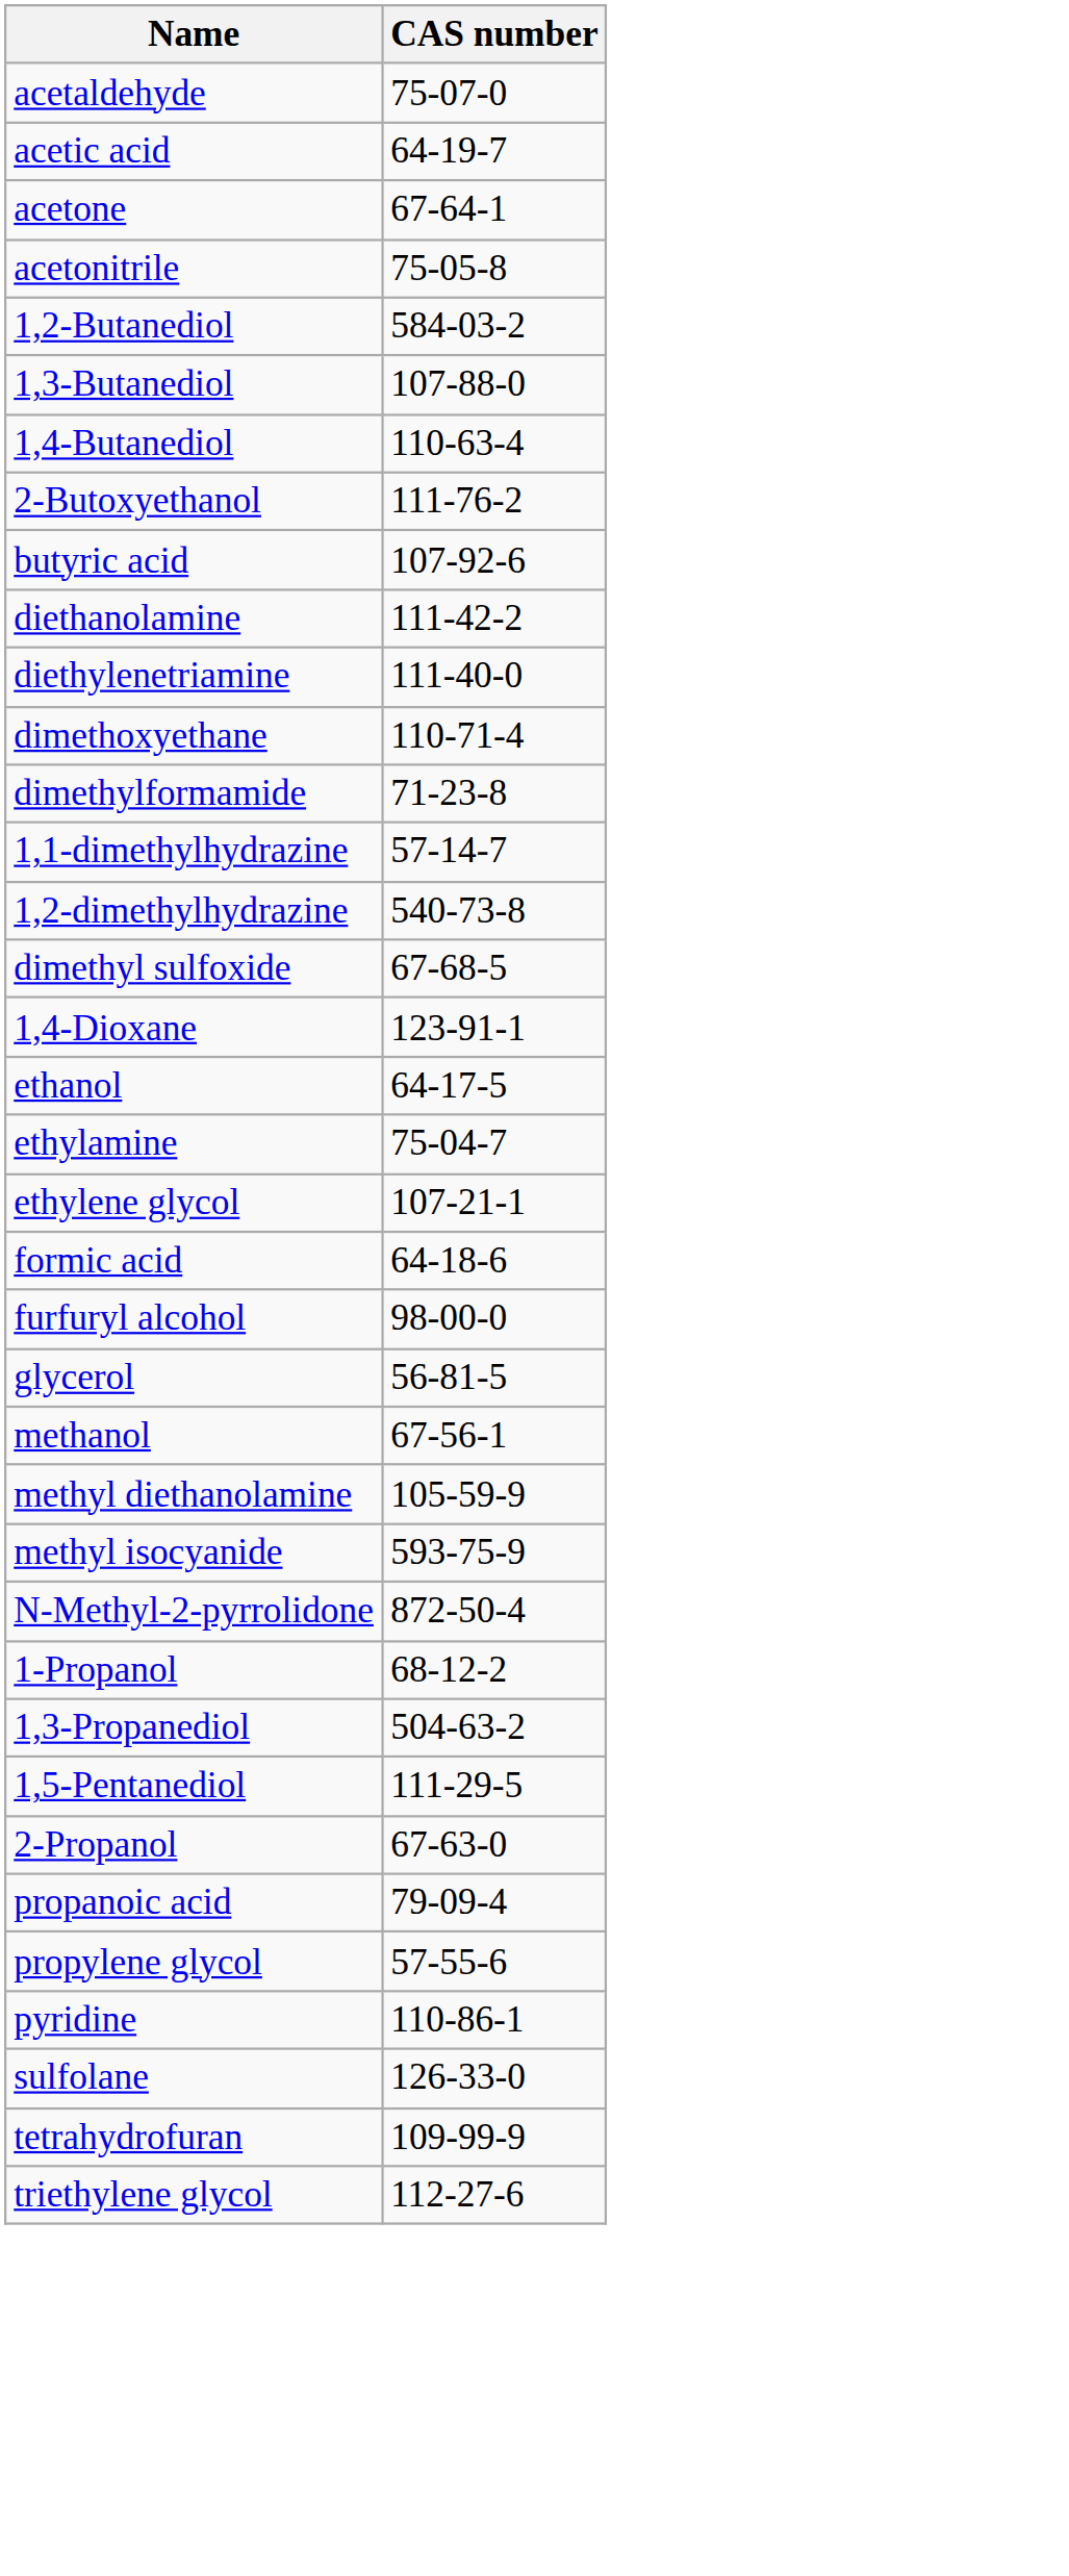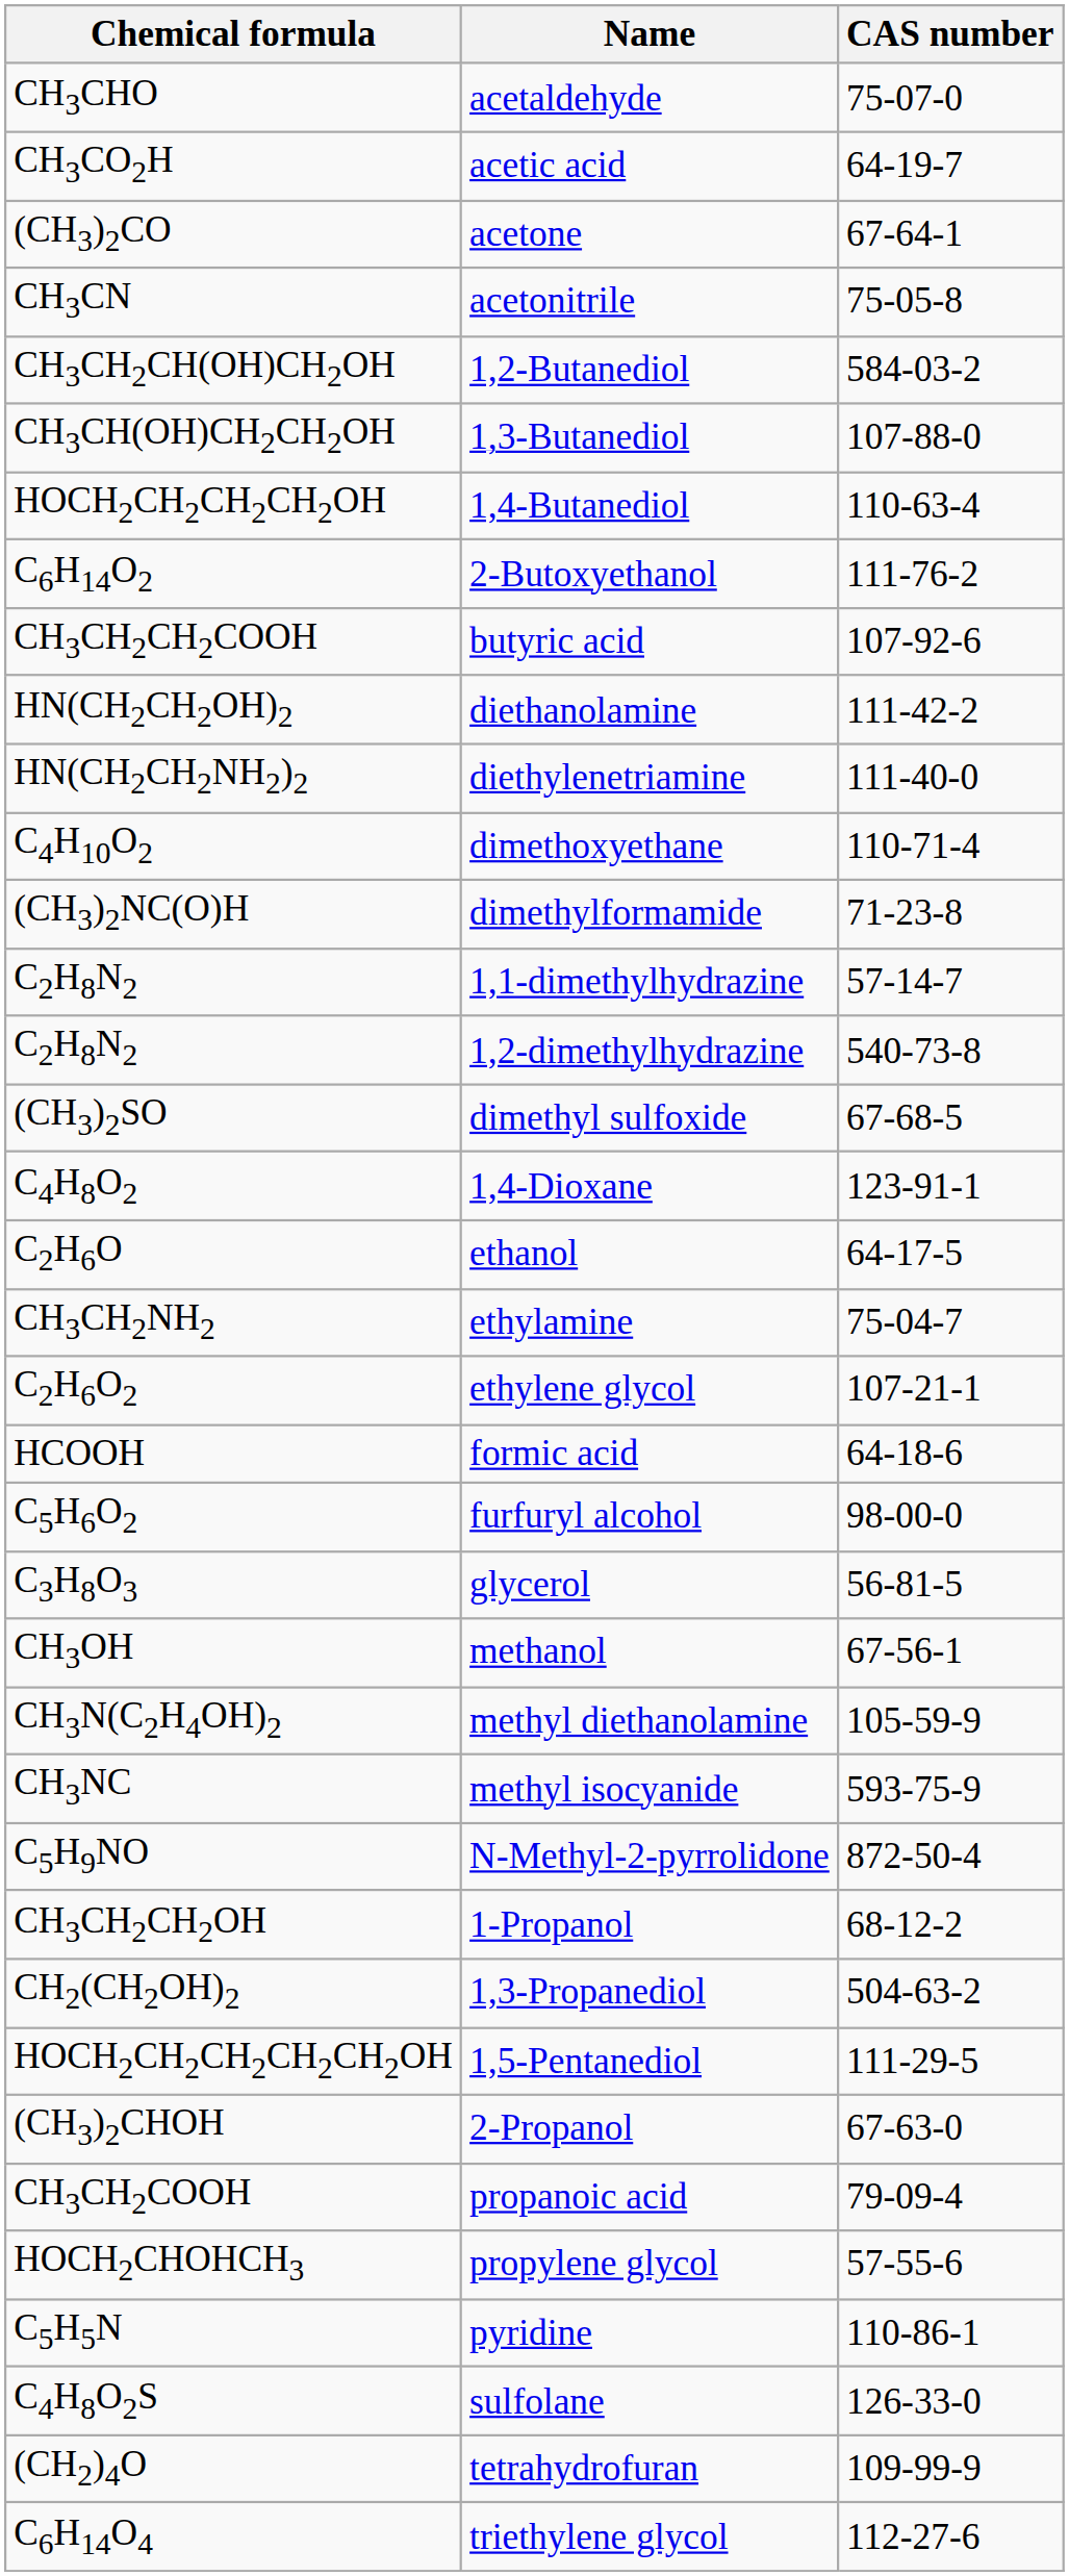+ column: Chemical formula | CH3CHO | CH3CO2H | (CH3)2CO | CH3CN | CH3CH2CH(OH)CH2OH | CH3CH(OH)CH2CH2OH | HOCH2CH2CH2CH2OH | C6H14O2 | CH3CH2CH2COOH | HN(CH2CH2OH)2 | HN(CH2CH2NH2)2 | C4H10O2 | (CH3)2NC(O)H | C2H8N2 | C2H8N2 | (CH3)2SO | C4H8O2 | C2H6O | CH3CH2NH2 | C2H6O2 | HCOOH | C5H6O2 | C3H8O3 | CH3OH | CH3N(C2H4OH)2 | CH3NC | C5H9NO | CH3CH2CH2OH | CH2(CH2OH)2 | HOCH2CH2CH2CH2CH2OH | (CH3)2CHOH | CH3CH2COOH | HOCH2CHOHCH3 | C5H5N | C4H8O2S | (CH2)4O | C6H14O4
